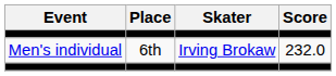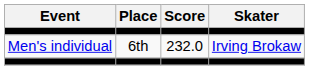columns swapped: Skater <-> Score
